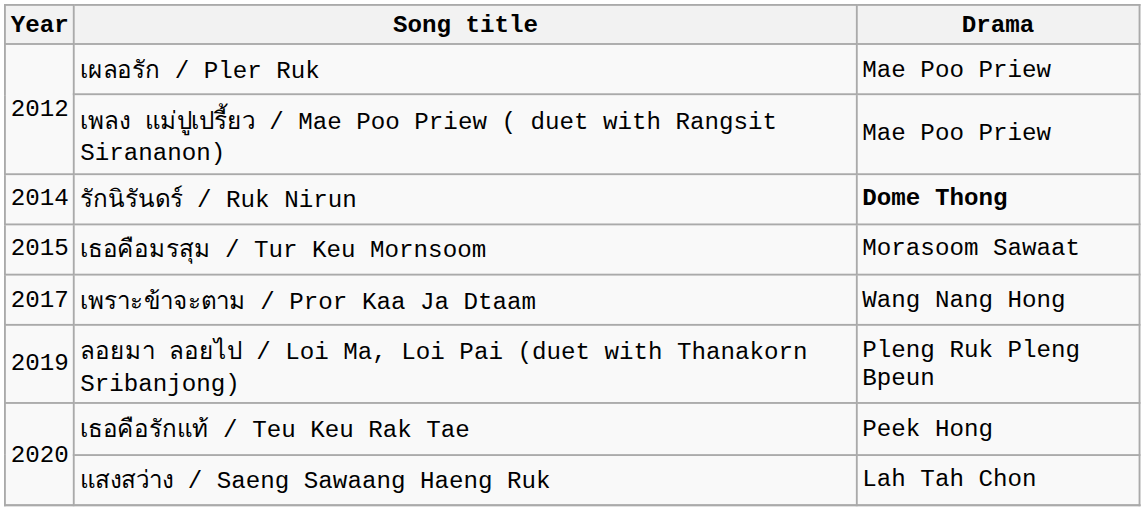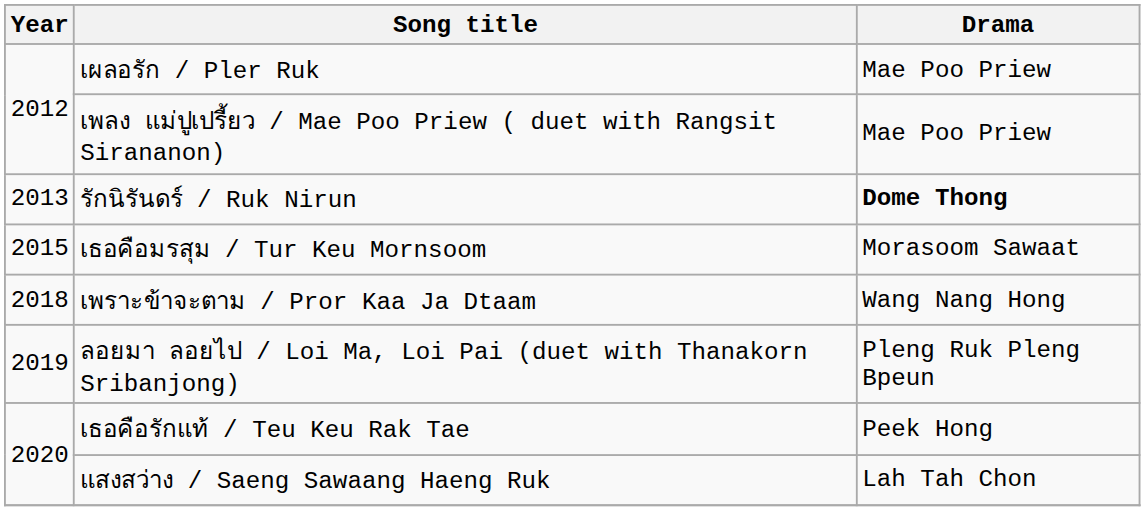รักนิรันดร์ / Ruk Nirun | Year: 2014 -> 2013
เพราะข้าจะตาม / Pror Kaa Ja Dtaam | Year: 2017 -> 2018
